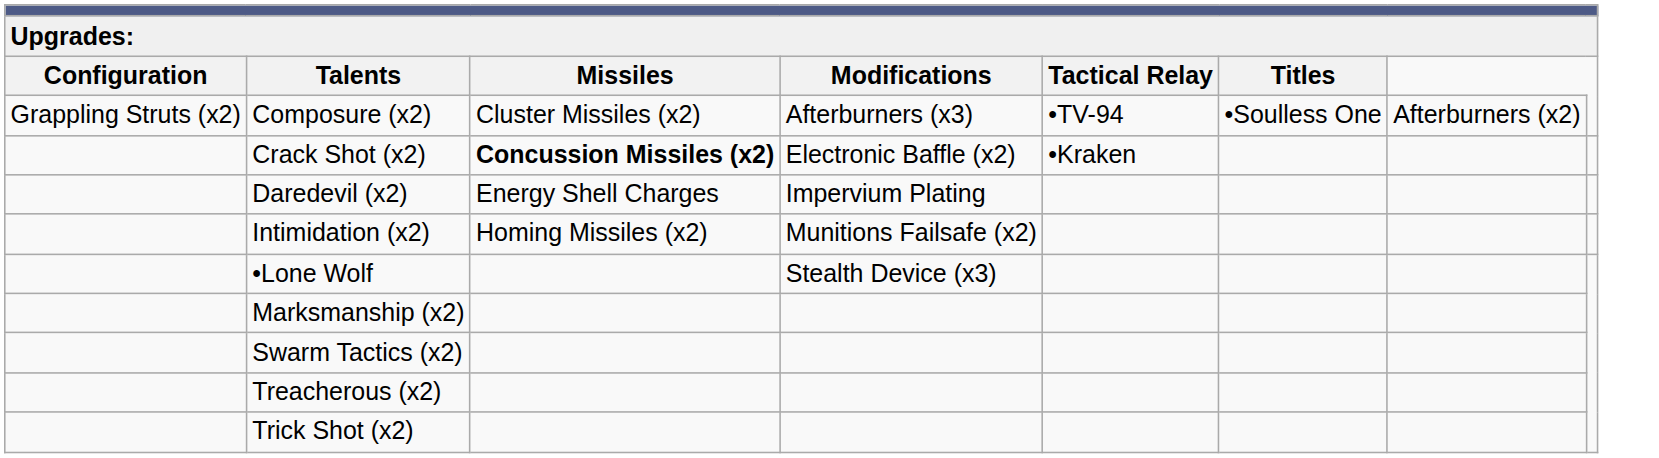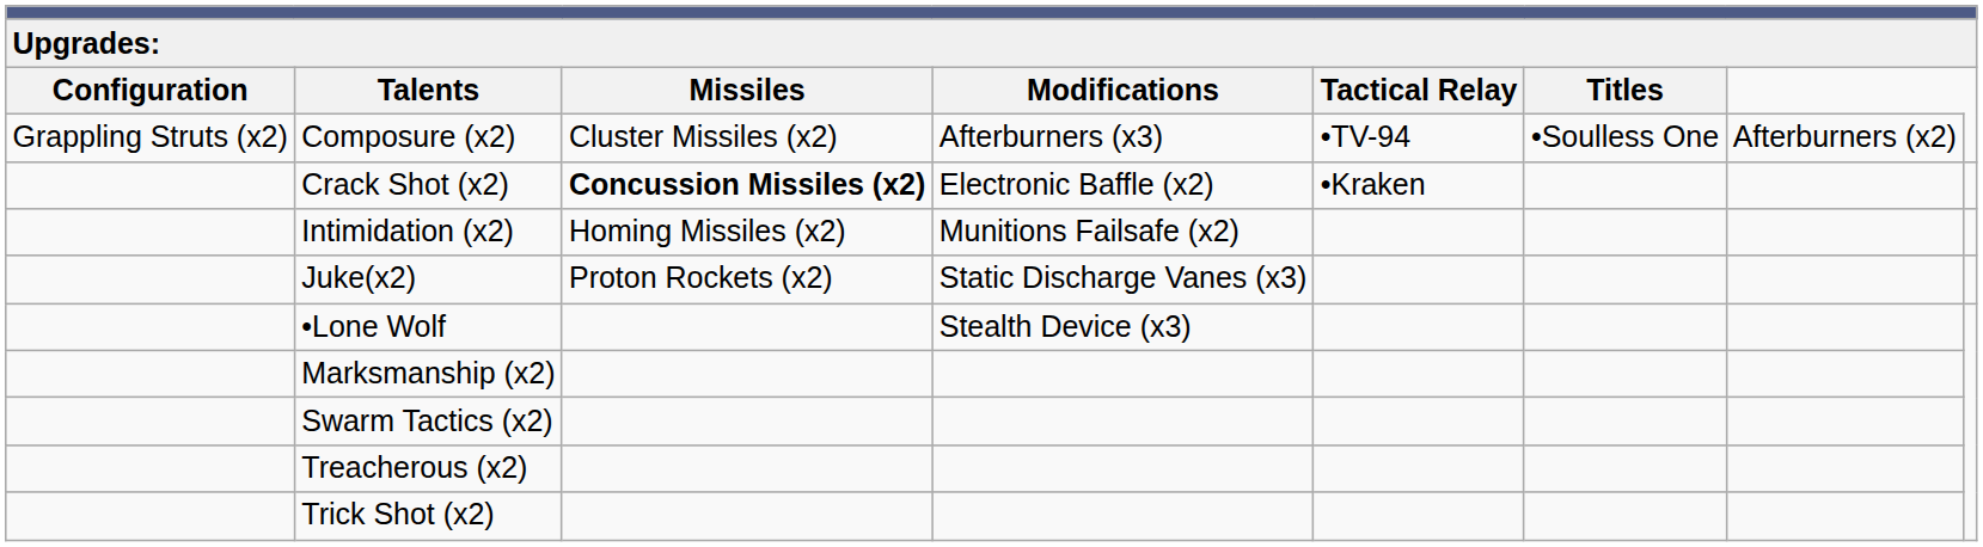- row: Daredevil (x2) | Energy Shell Charges | Impervium Plating
+ row: Juke(x2) | Proton Rockets (x2) | Static Discharge Vanes (x3)
